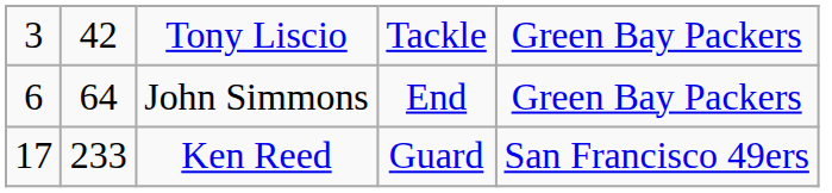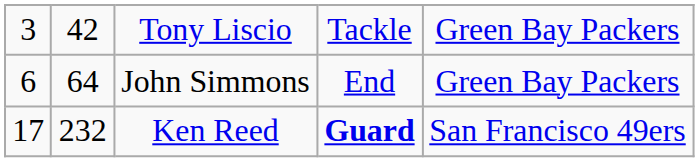Ken Reed | column 2: 233 -> 232
Ken Reed | column 4: normal -> bold
